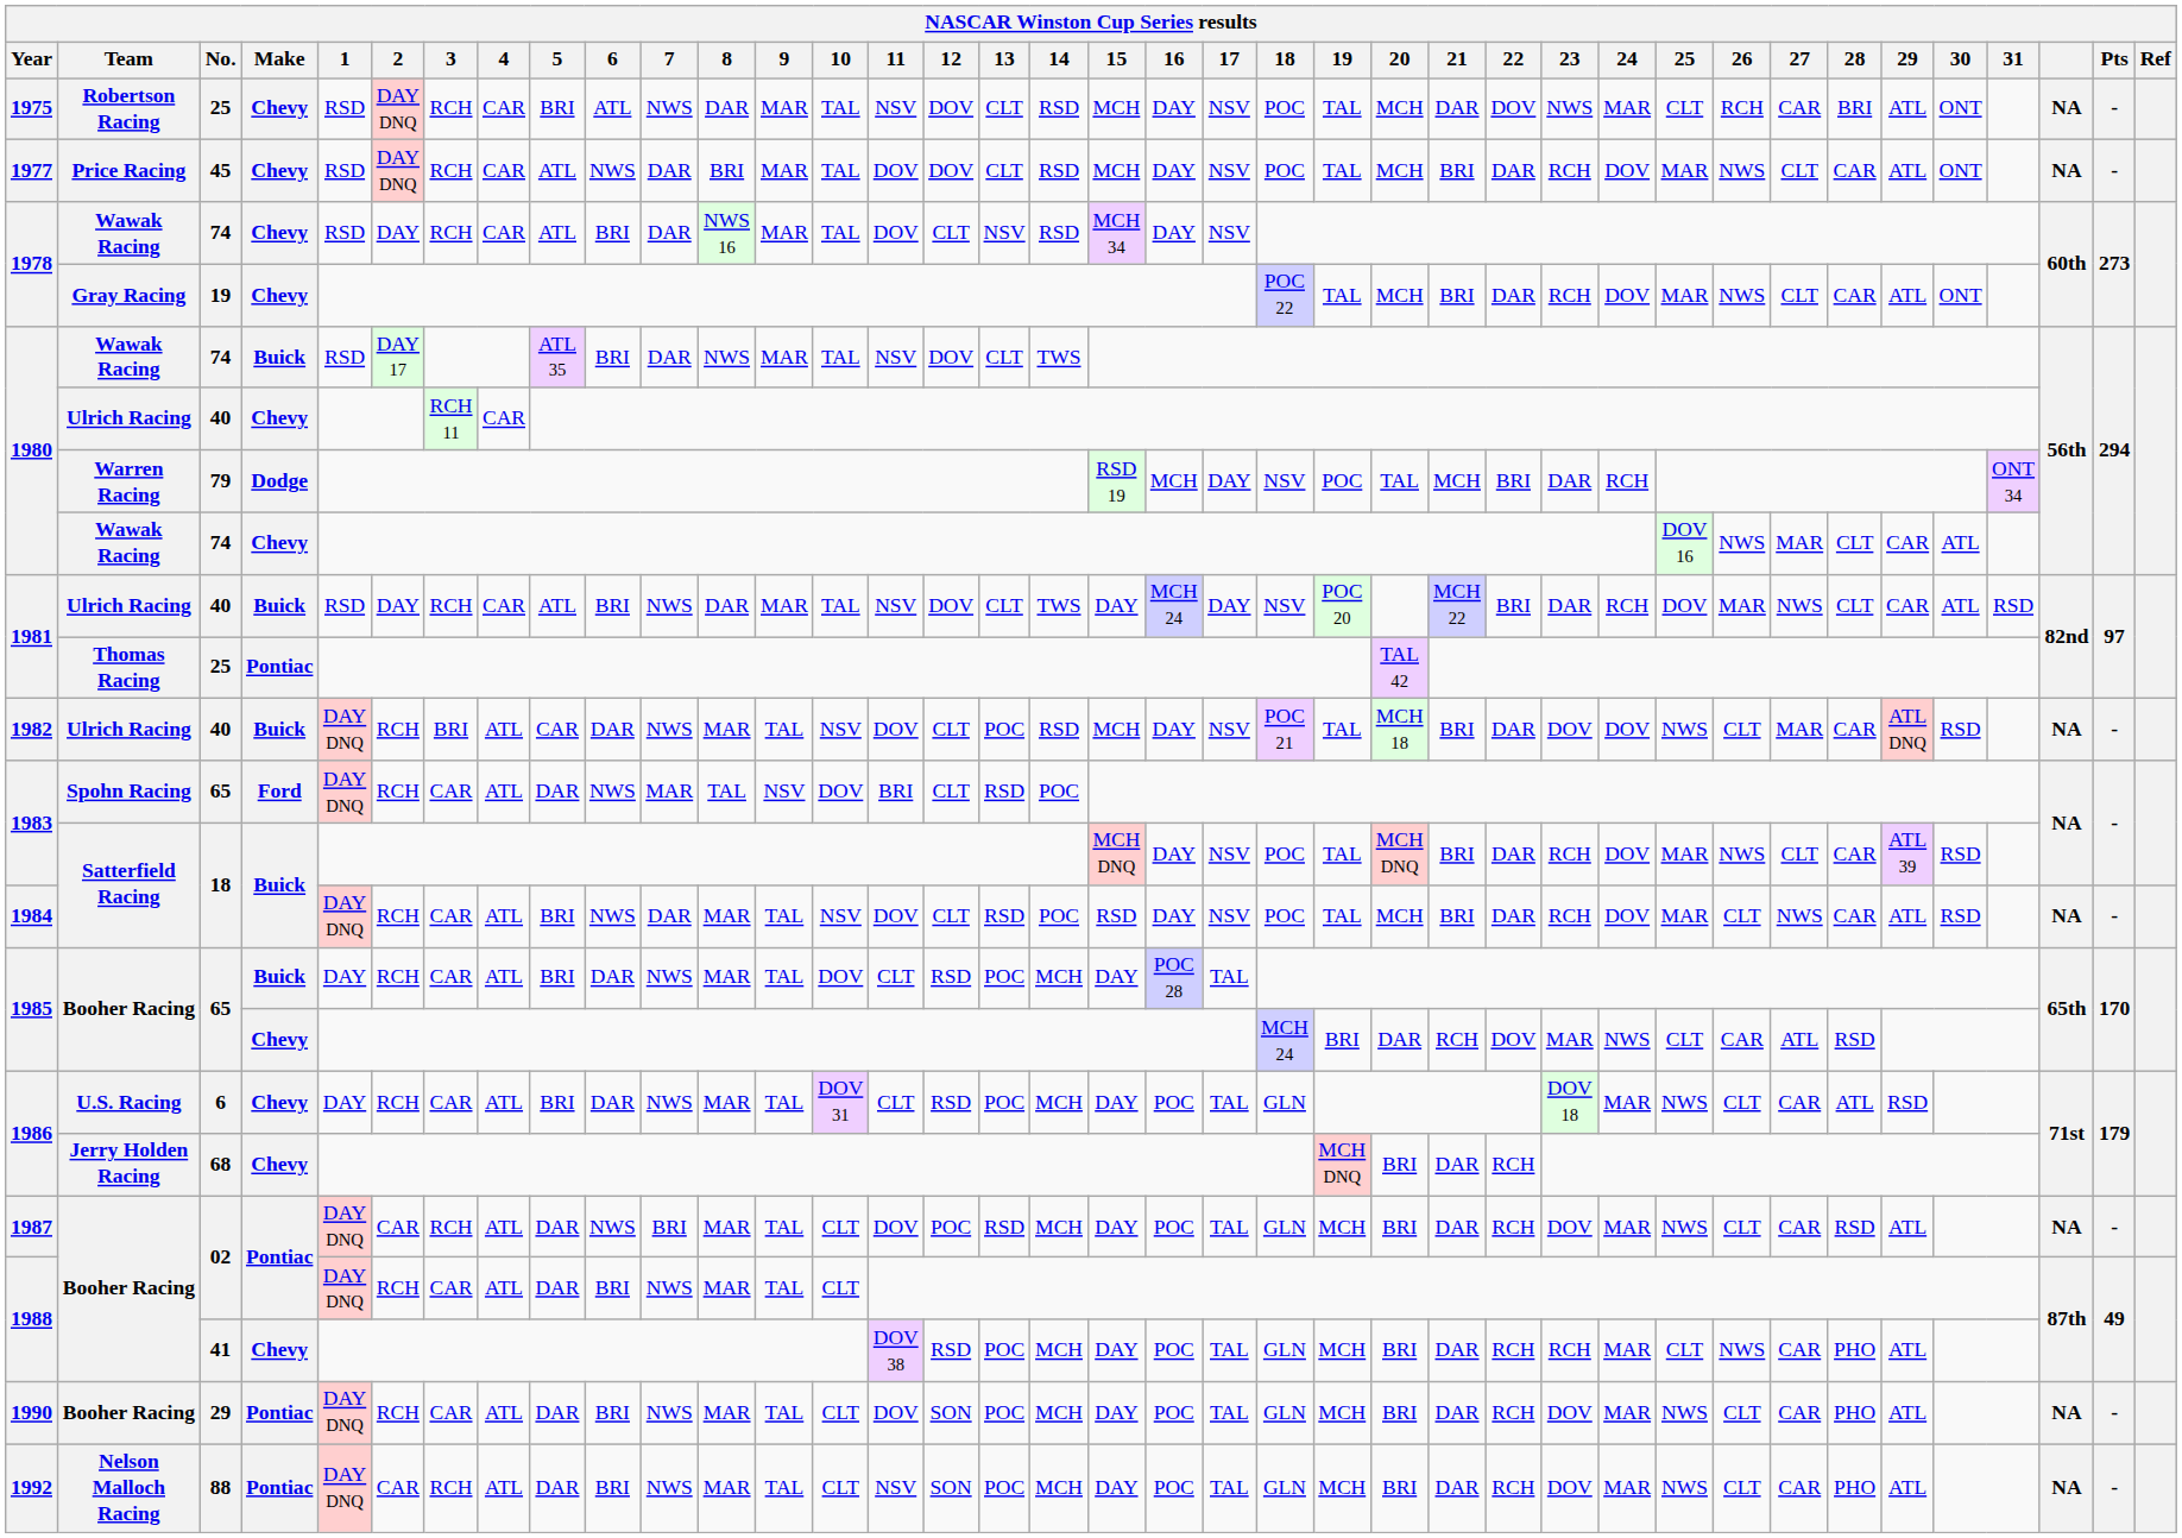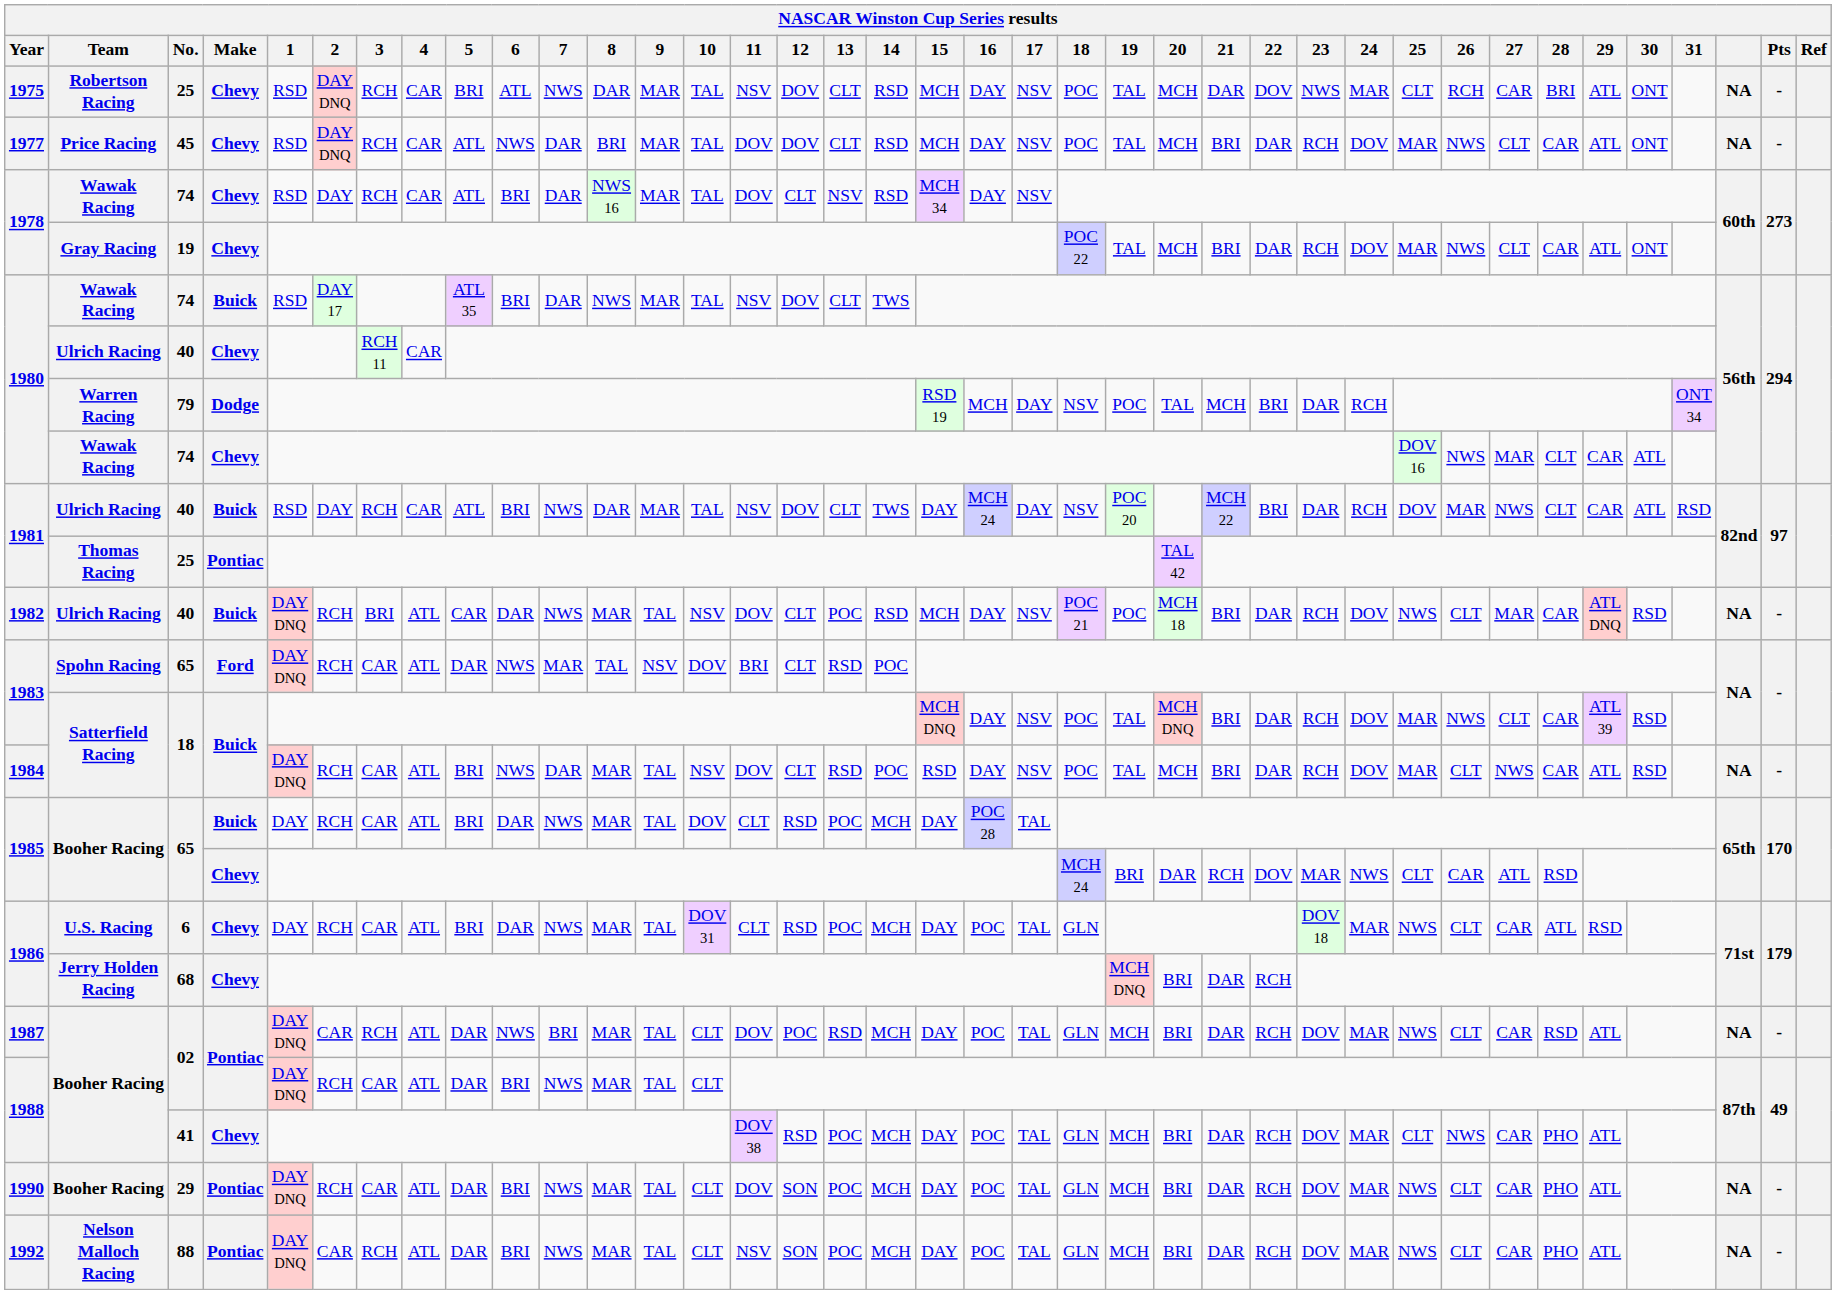1982 | 19: TAL -> POC
1982 | 23: DOV -> RCH
1988 / 41 | 23: RCH -> DOV
